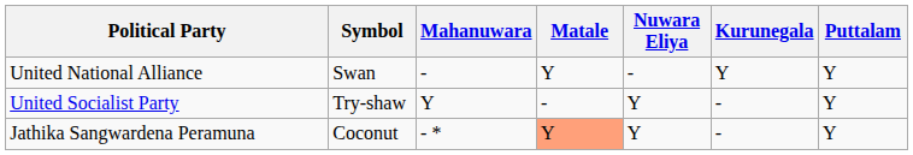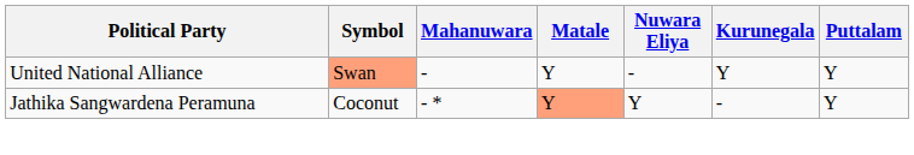United National Alliance | Symbol: no background -> lightsalmon background
- row: United Socialist Party | Try-shaw | Y | - | Y | - | Y
